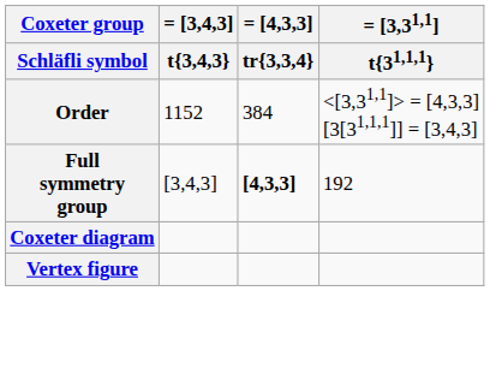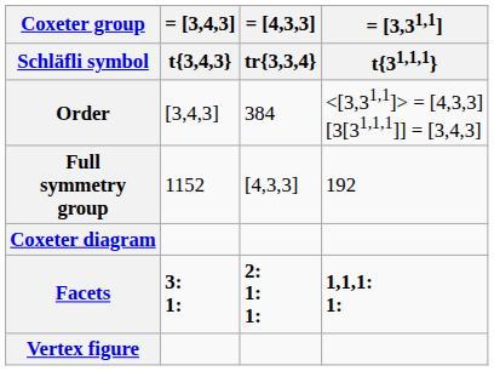Order | = [3,4,3] / t{3,4,3}: 1152 -> [3,4,3]
Full symmetry group | = [3,4,3] / t{3,4,3}: [3,4,3] -> 1152
Full symmetry group | = [4,3,3] / tr{3,3,4}: bold -> normal
+ row: Facets | 3: 1: | 2: 1: 1: | 1,1,1: 1:
